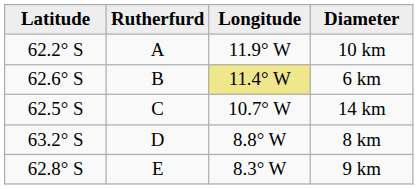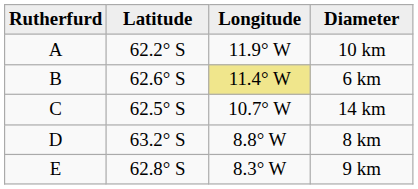columns swapped: Rutherfurd <-> Latitude
